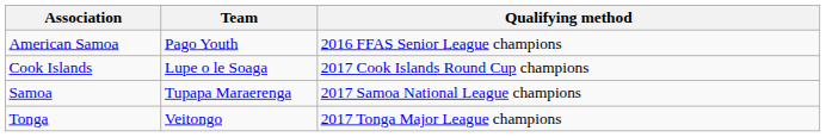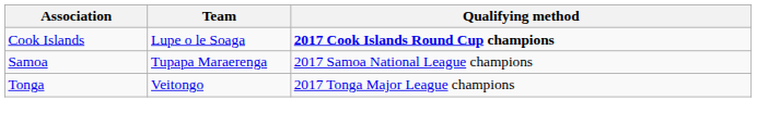- row: American Samoa | Pago Youth | 2016 FFAS Senior League champions
Cook Islands | Qualifying method: normal -> bold
